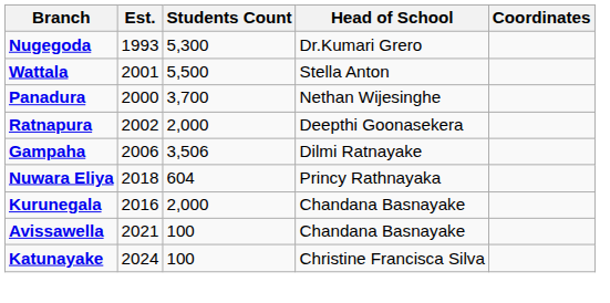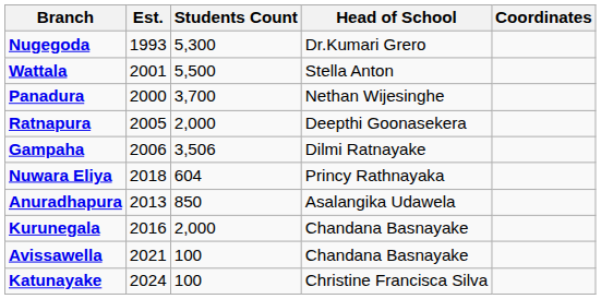Ratnapura | Est.: 2002 -> 2005
+ row: Anuradhapura | 2013 | 850 | Asalangika Udawela
